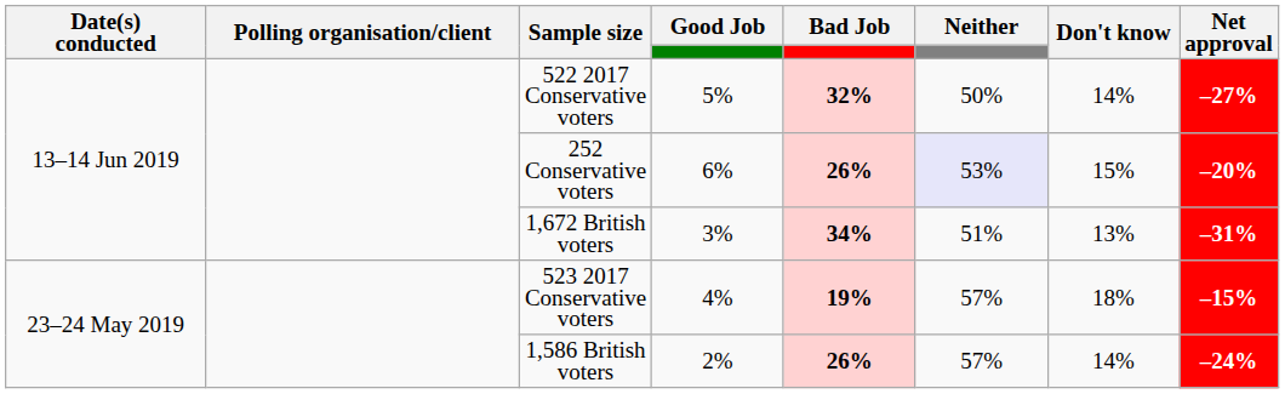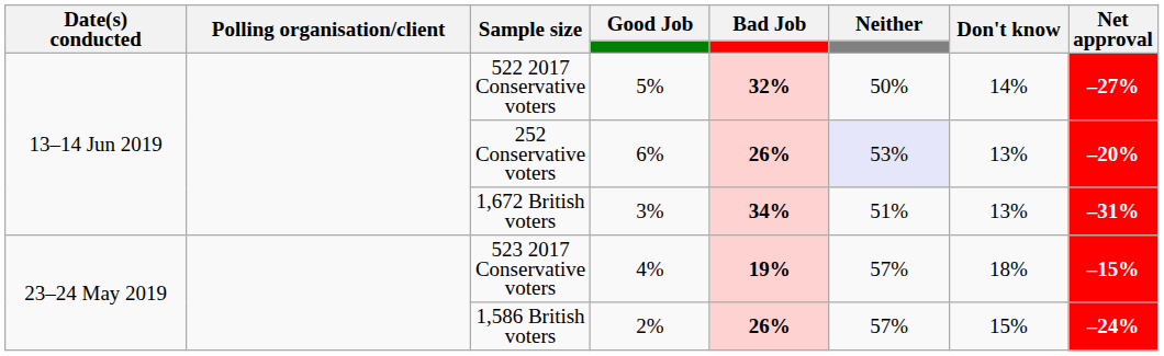252 Conservative voters | Don't know: 15% -> 13%
1,586 British voters | Don't know: 14% -> 15%
